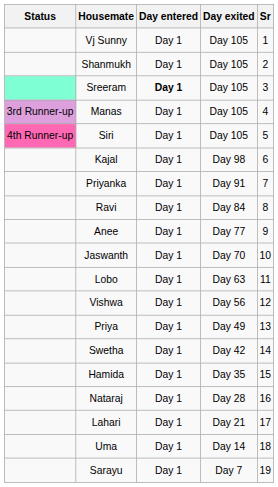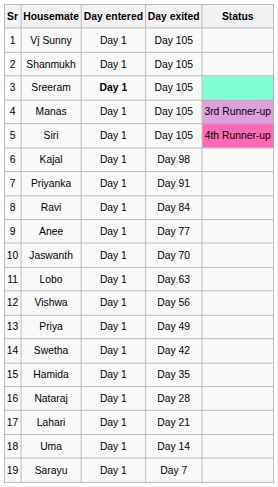columns swapped: Sr <-> Status
